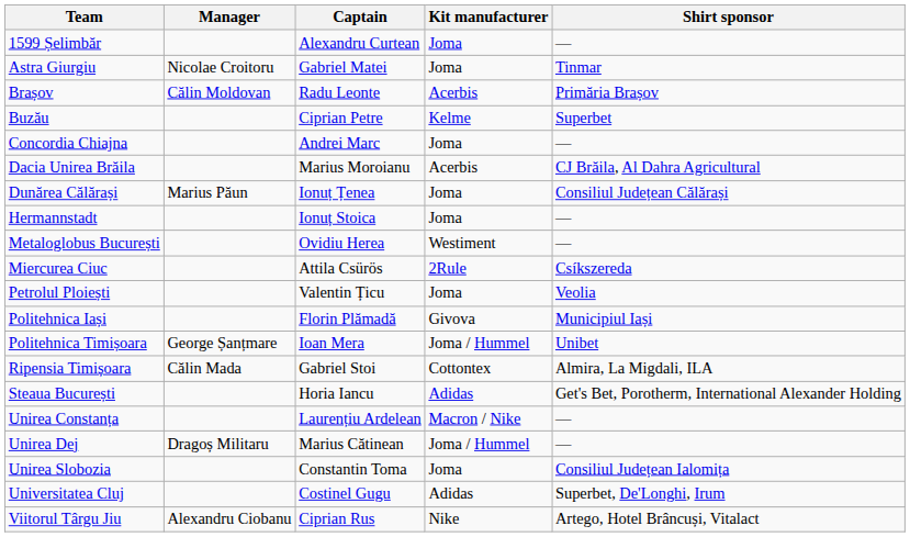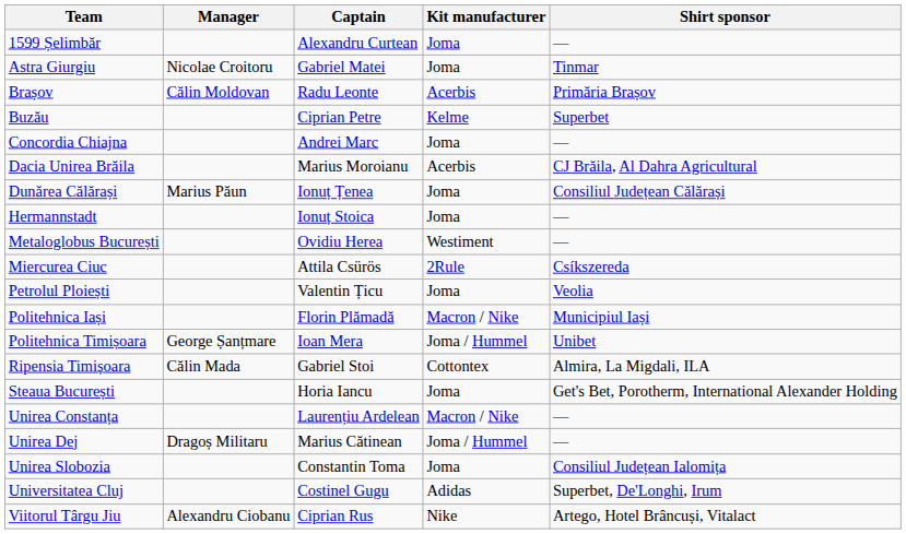Politehnica Iași | Kit manufacturer: Givova -> Macron / Nike
Steaua București | Kit manufacturer: Adidas -> Joma
